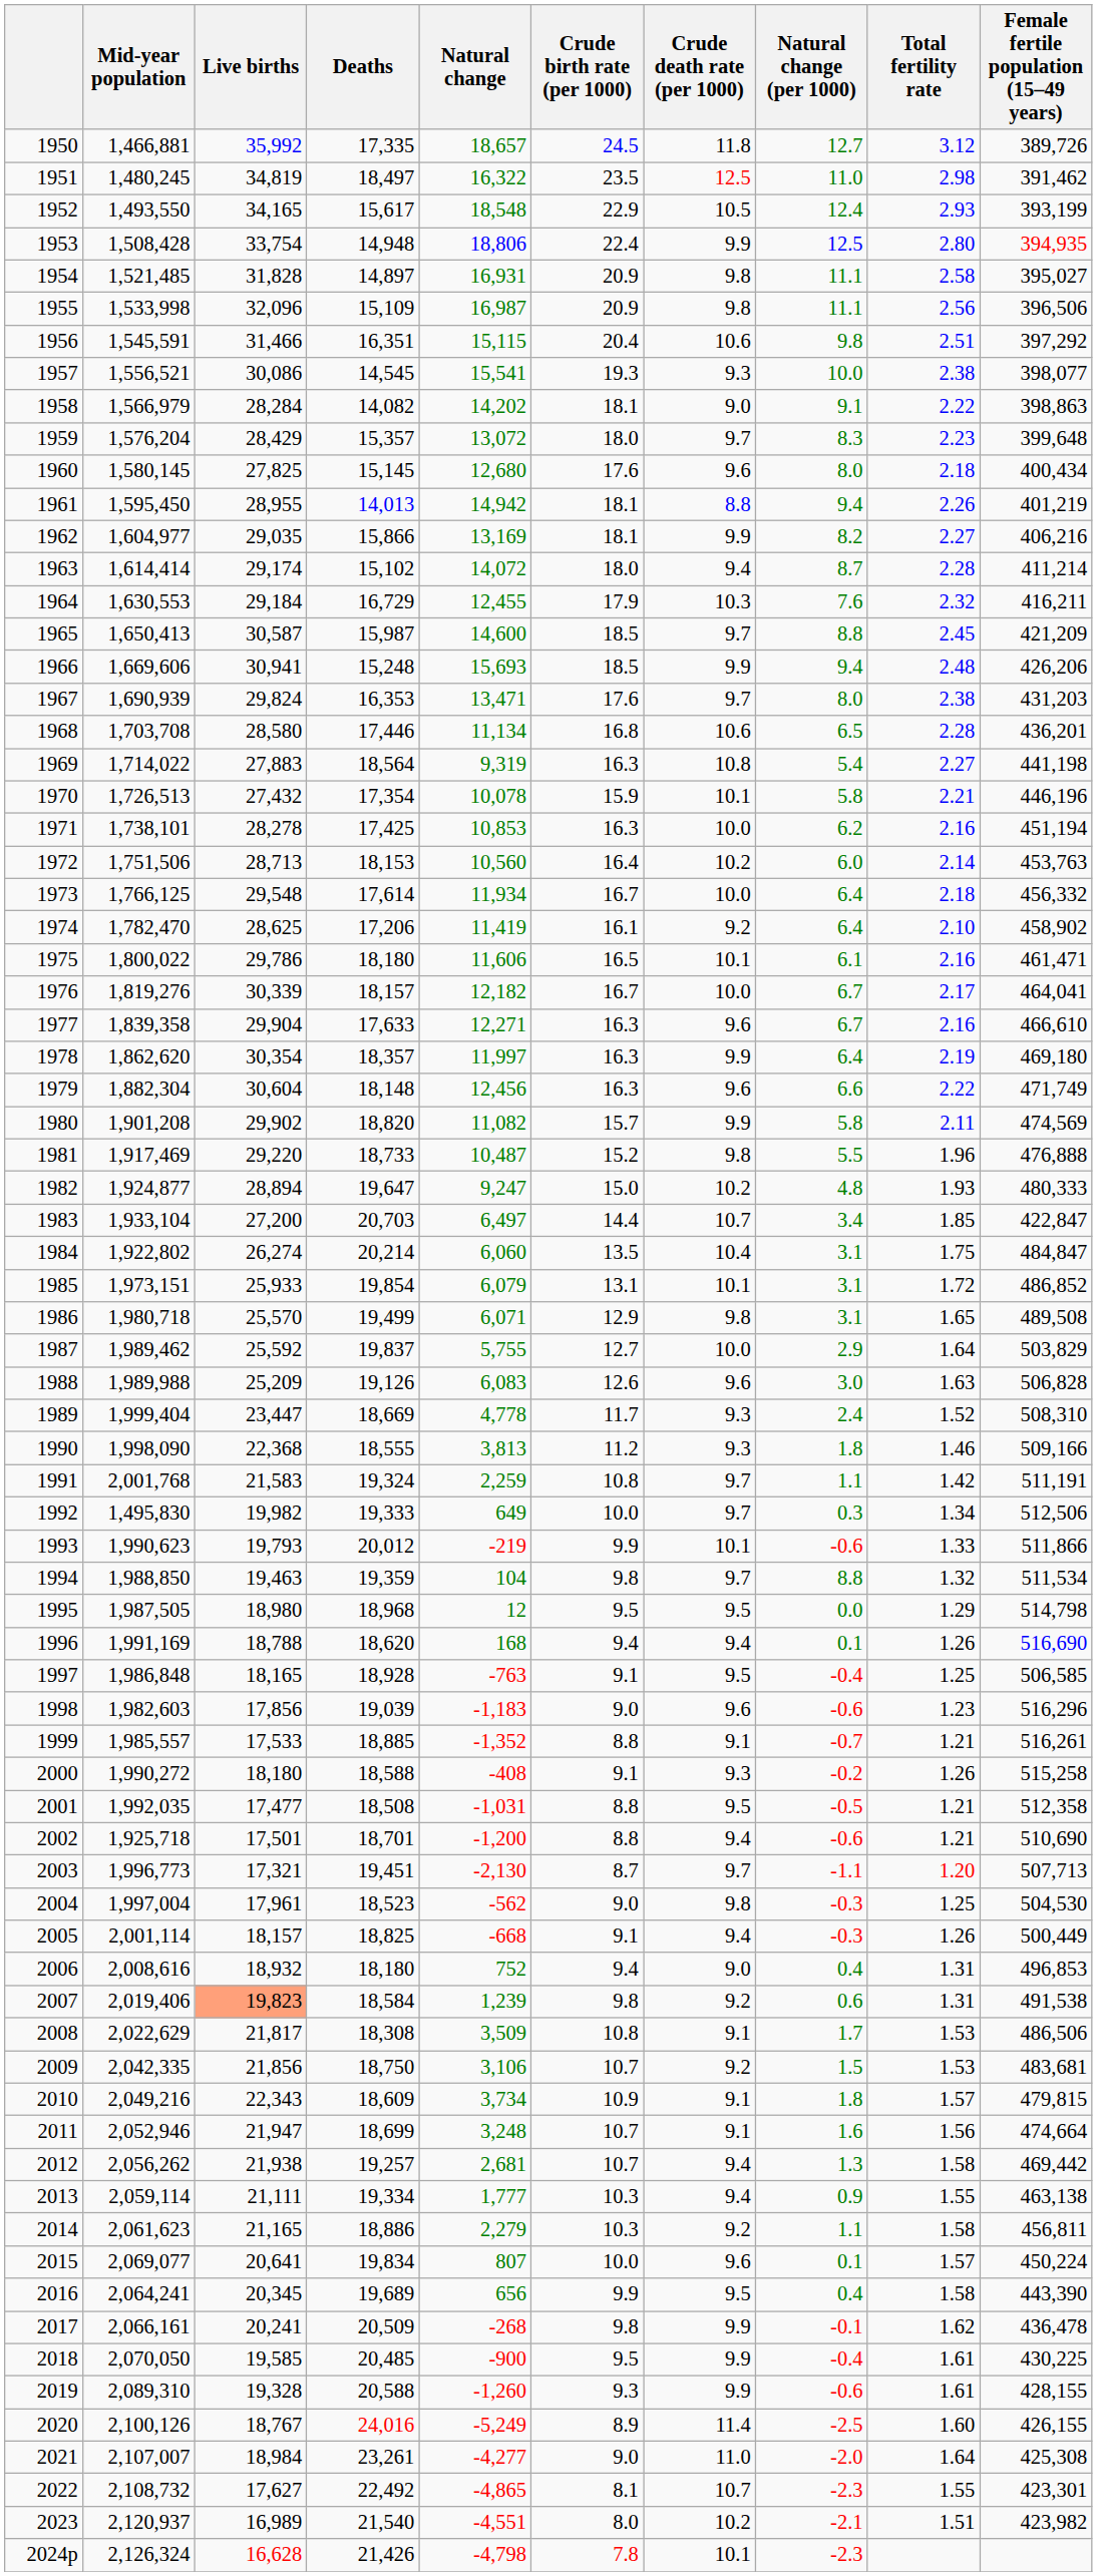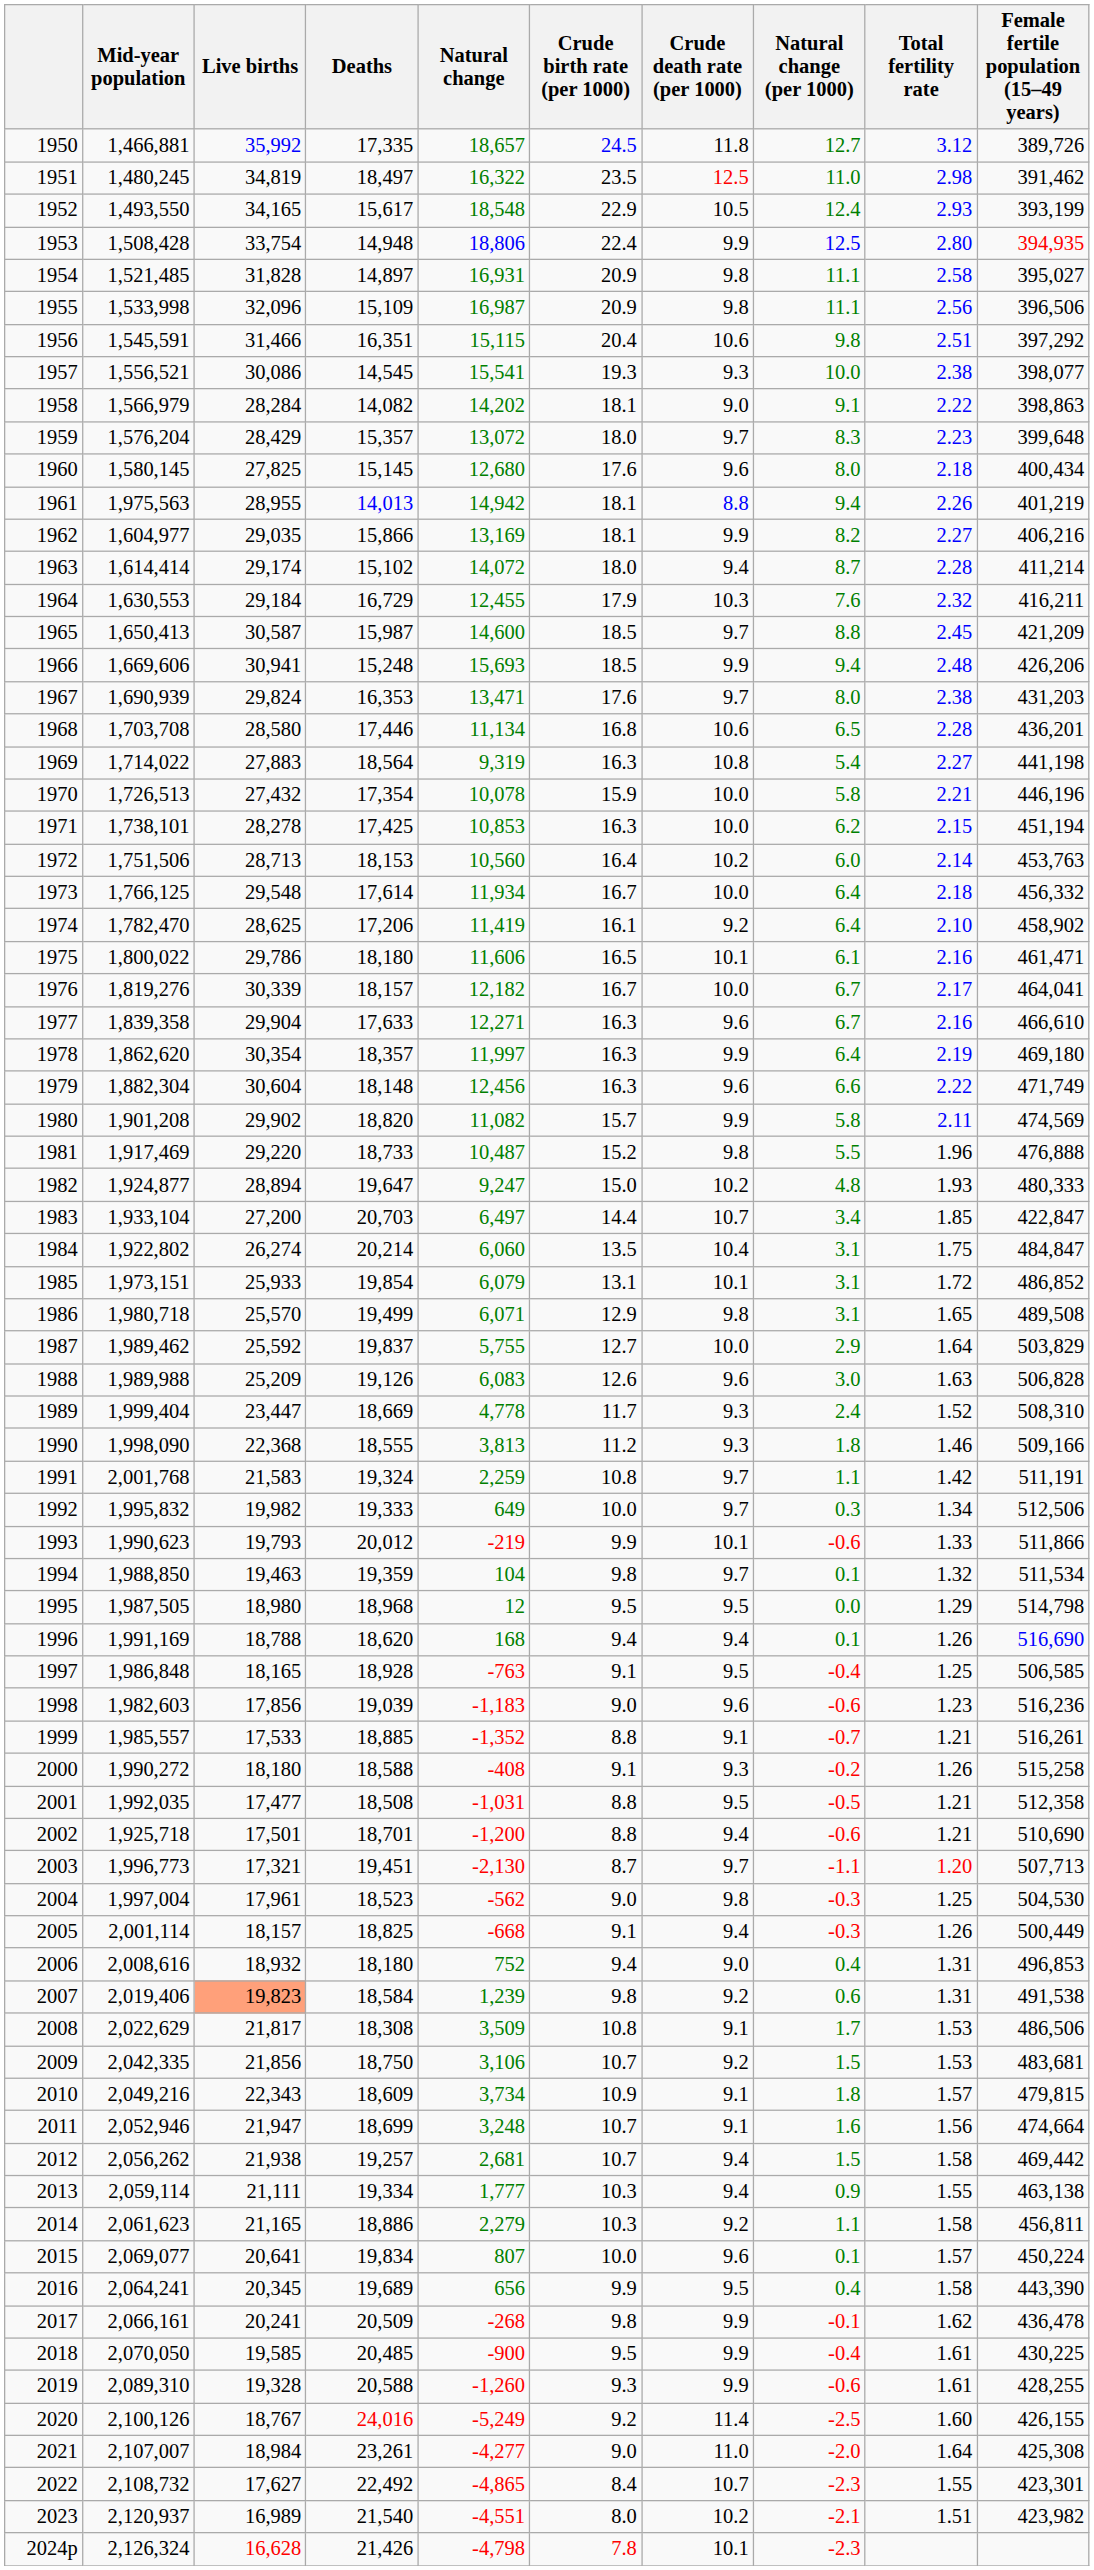1961 | Mid-year population: 1,595,450 -> 1,975,563
1970 | Crude death rate (per 1000): 10.1 -> 10.0
1971 | Total fertility rate: 2.16 -> 2.15
1992 | Mid-year population: 1,495,830 -> 1,995,832
1994 | Natural change (per 1000): 8.8 -> 0.1
1998 | Female fertile population (15–49 years): 516,296 -> 516,236
2012 | Natural change (per 1000): 1.3 -> 1.5
2019 | Female fertile population (15–49 years): 428,155 -> 428,255
2020 | Crude birth rate (per 1000): 8.9 -> 9.2
2022 | Crude birth rate (per 1000): 8.1 -> 8.4
